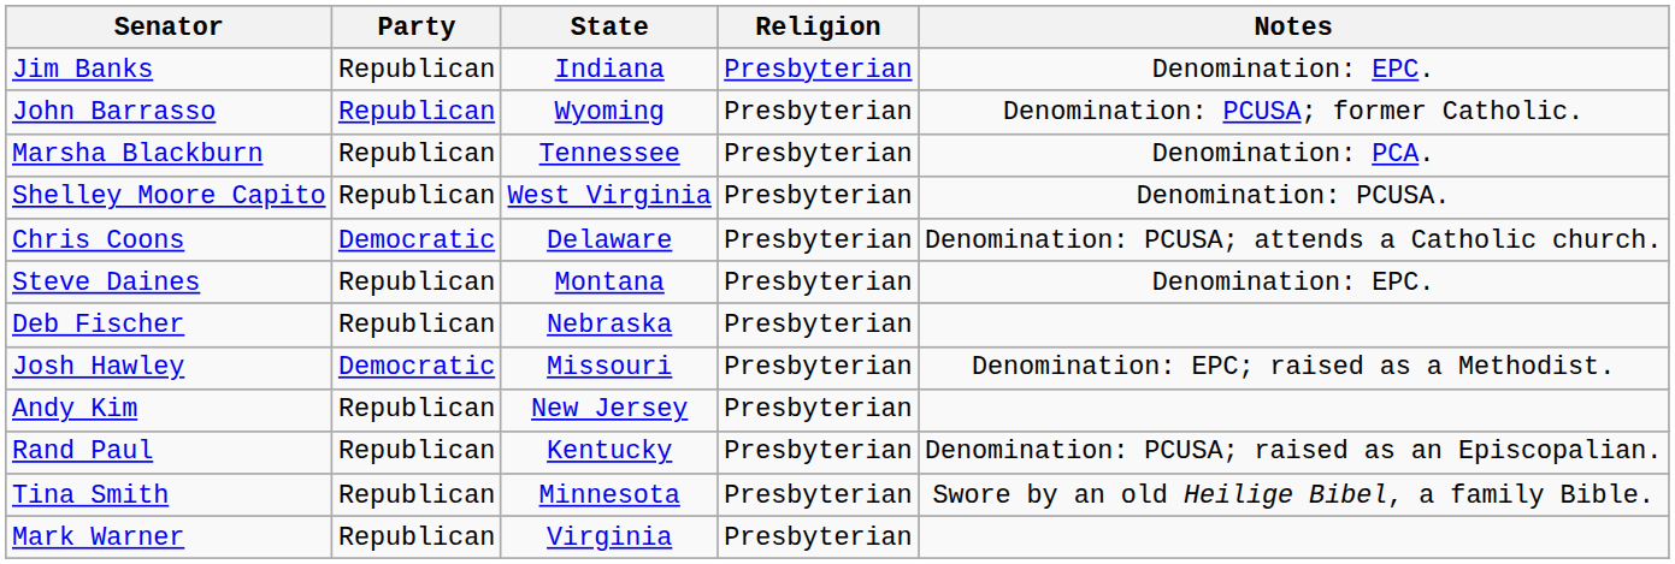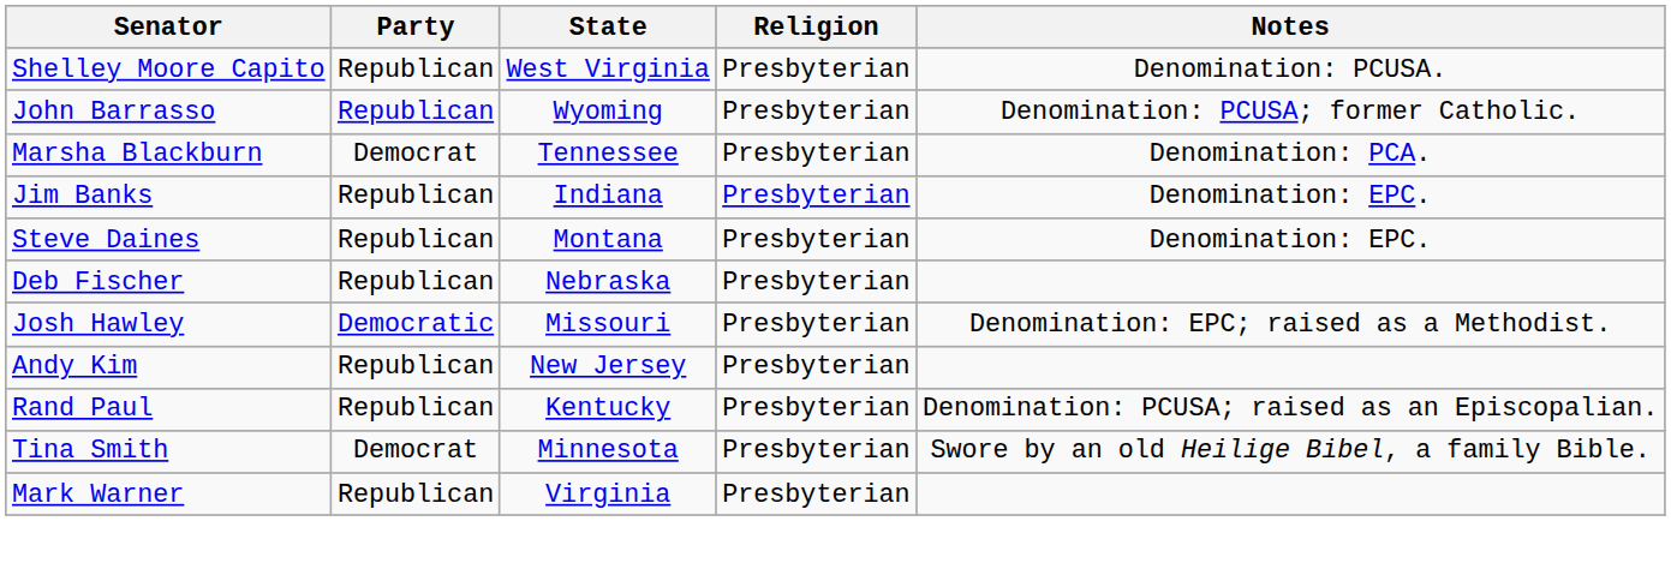rows swapped: Jim Banks <-> Shelley Moore Capito
Marsha Blackburn | Party: Republican -> Democrat
- row: Chris Coons | Democratic | Delaware | Presbyterian | Denomination: PCUSA; attends a Catholic church.
Tina Smith | Party: Republican -> Democrat
